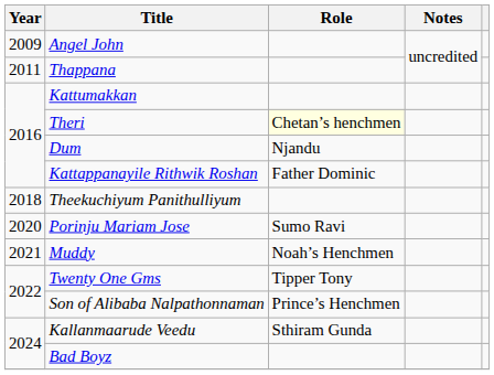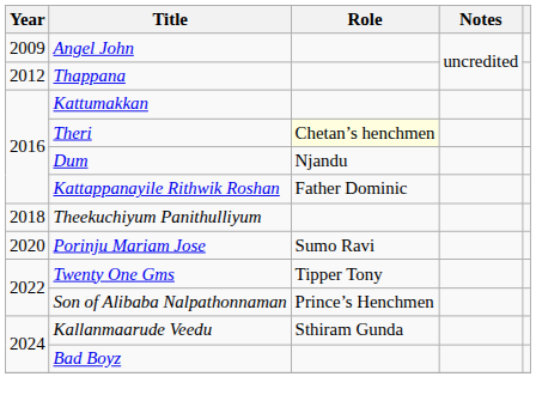Thappana | Year: 2011 -> 2012
- row: 2021 | Muddy | Noah’s Henchmen
